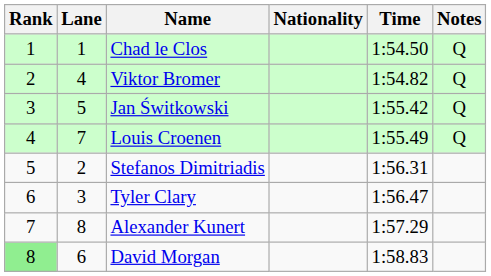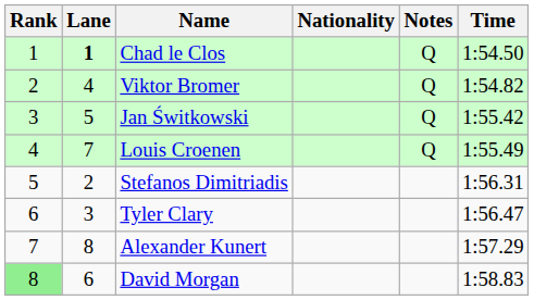columns swapped: Time <-> Notes
Chad le Clos | Lane: normal -> bold
